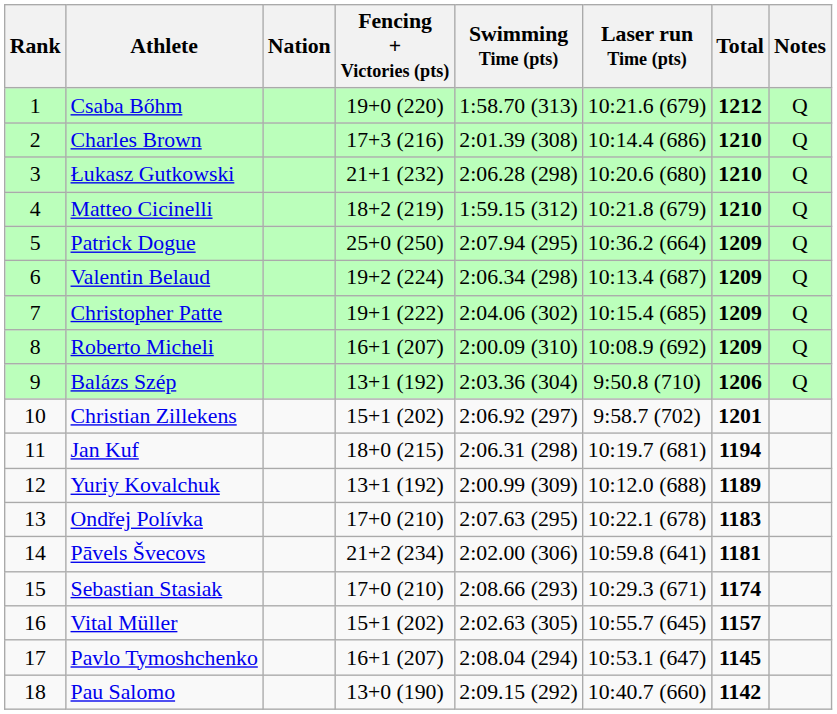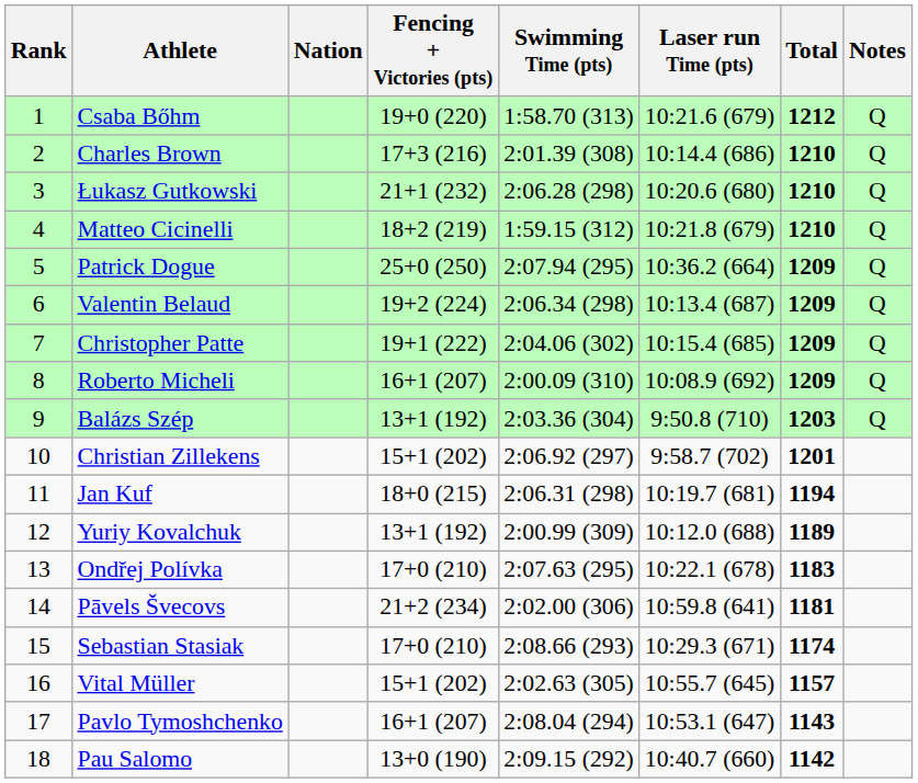Balázs Szép | Total: 1206 -> 1203
Pavlo Tymoshchenko | Total: 1145 -> 1143
